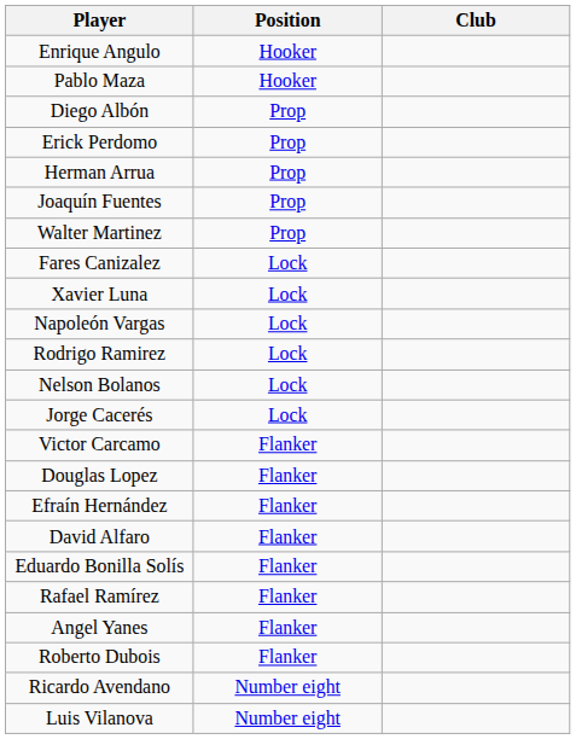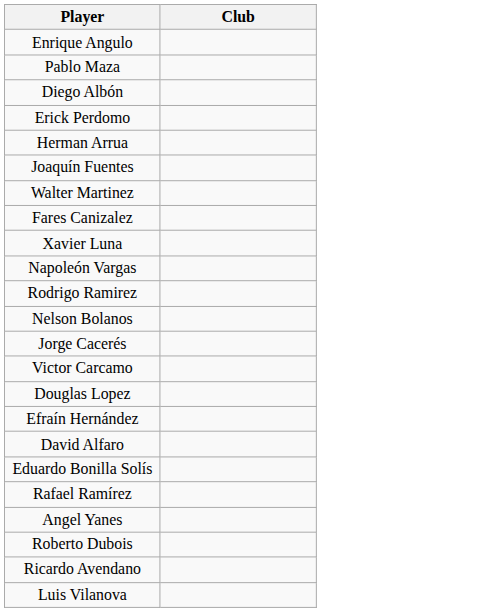- column: Position | Hooker | Hooker | Prop | Prop | Prop | Prop | Prop | Lock | Lock | Lock | Lock | Lock | Lock | Flanker | Flanker | Flanker | Flanker | Flanker | Flanker | Flanker | Flanker | Number eight | Number eight
